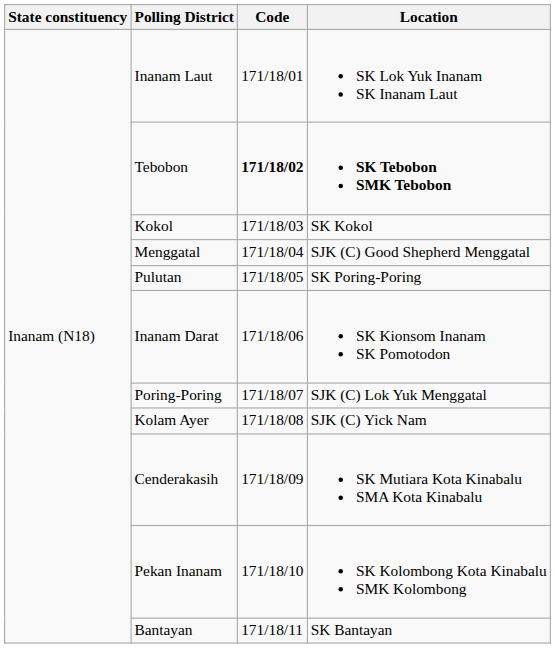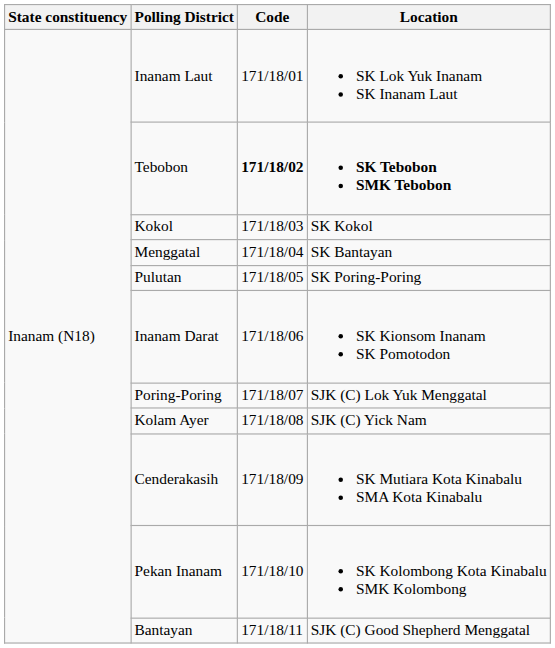Menggatal | Location: SJK (C) Good Shepherd Menggatal -> SK Bantayan
Bantayan | Location: SK Bantayan -> SJK (C) Good Shepherd Menggatal
